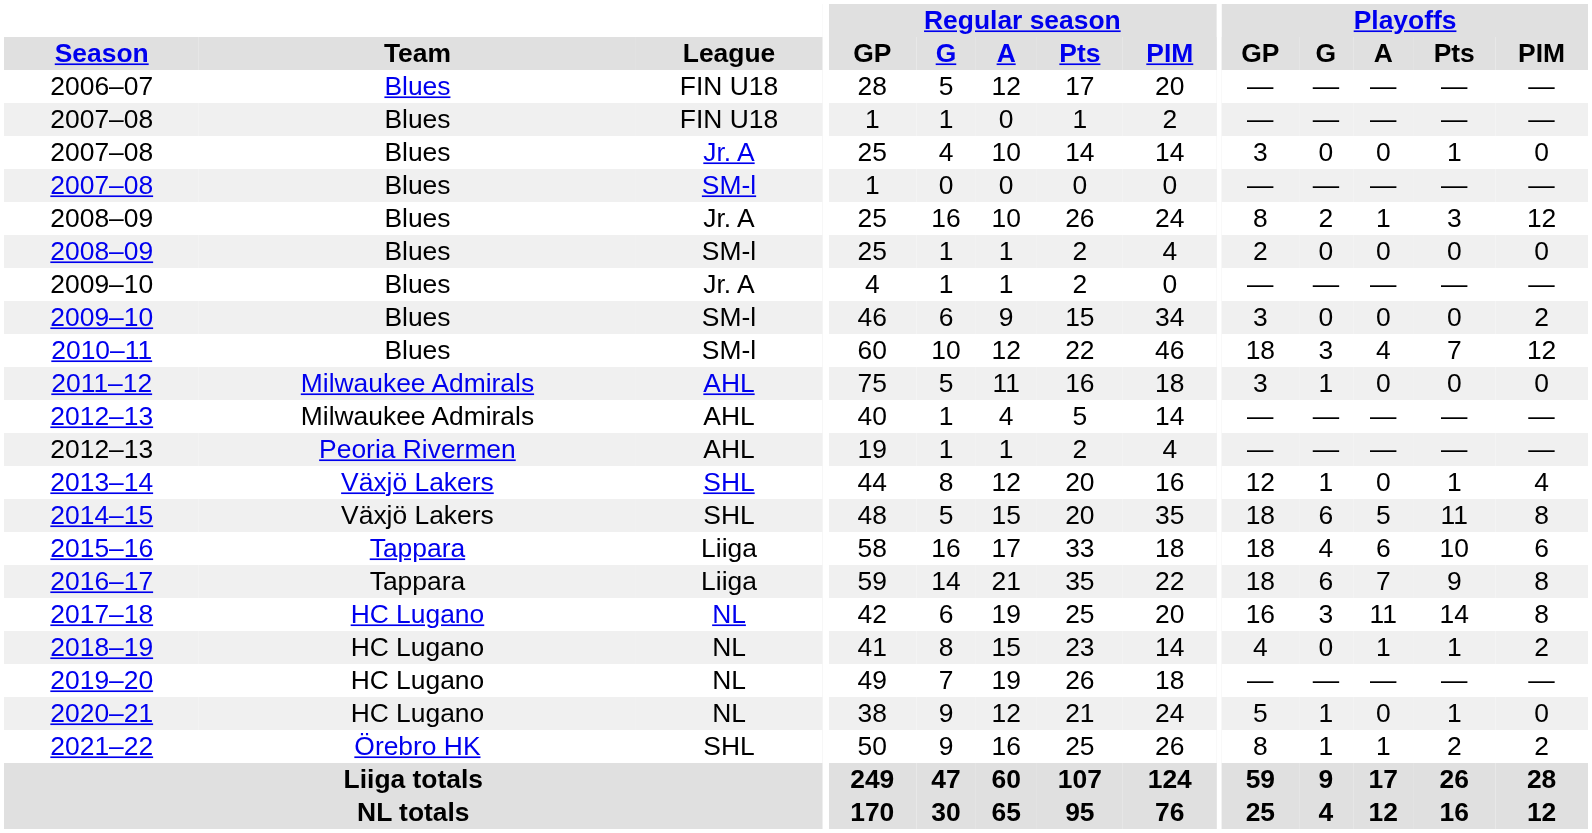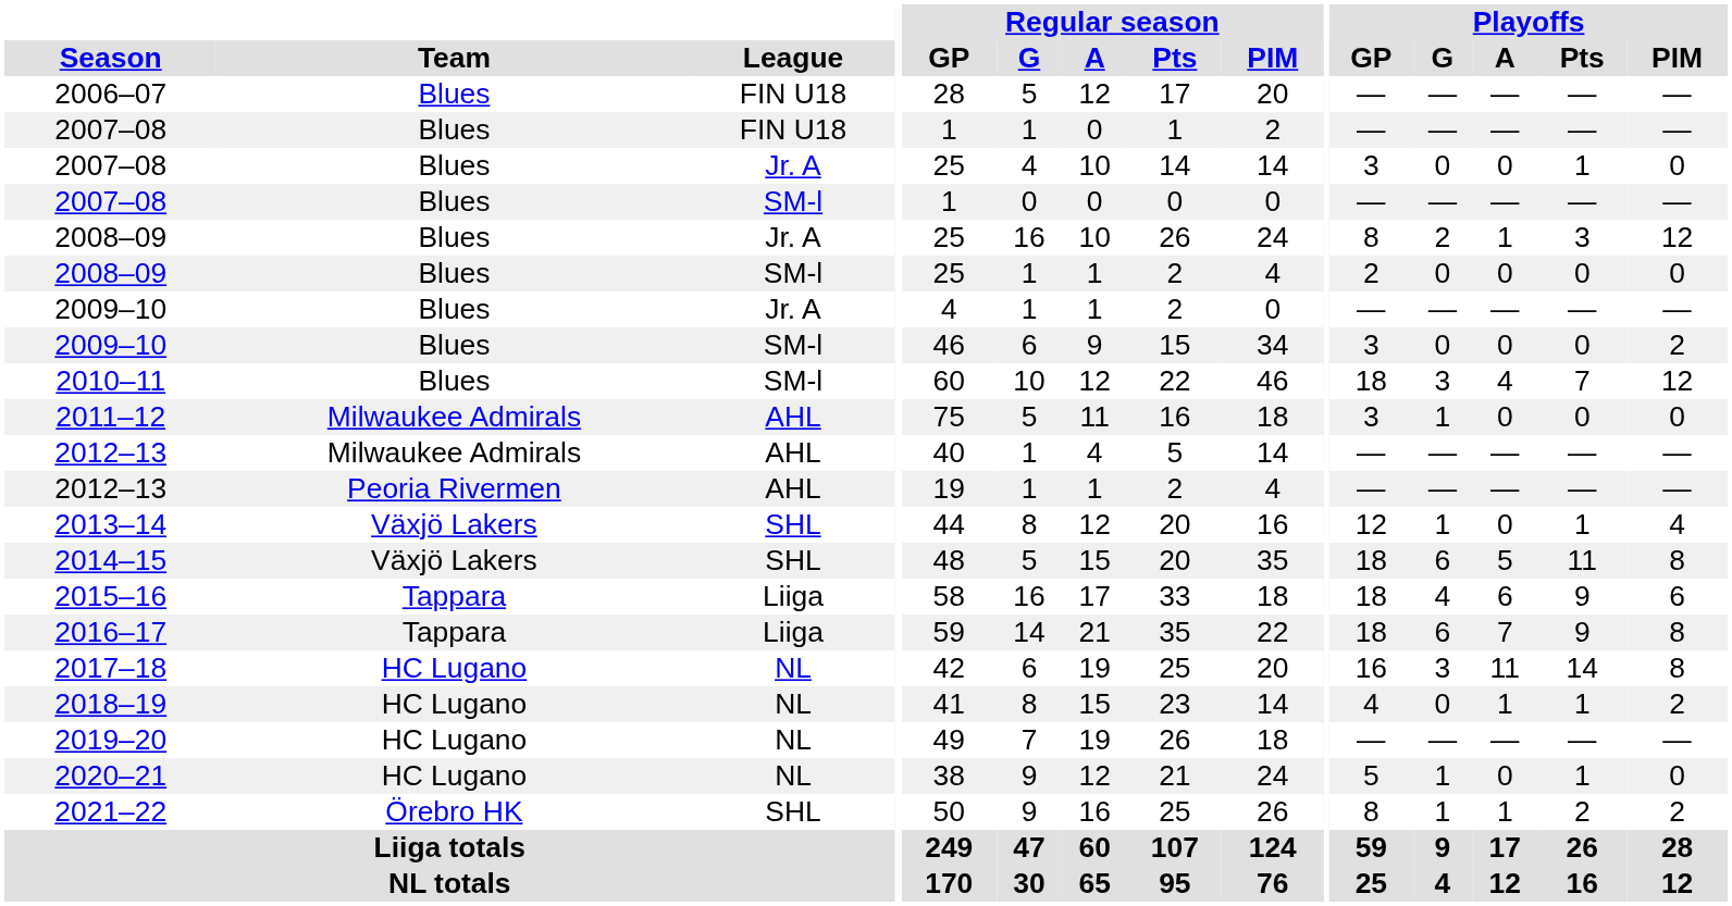2015–16 | Playoffs / Pts: 10 -> 9
